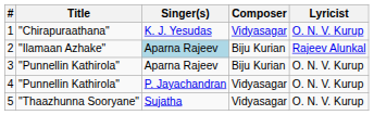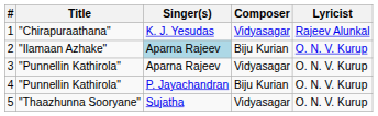1 | Lyricist: O. N. V. Kurup -> Rajeev Alunkal
2 | Lyricist: Rajeev Alunkal -> O. N. V. Kurup
3 | Composer: Biju Kurian -> Vidyasagar
4 | Composer: Vidyasagar -> Biju Kurian
